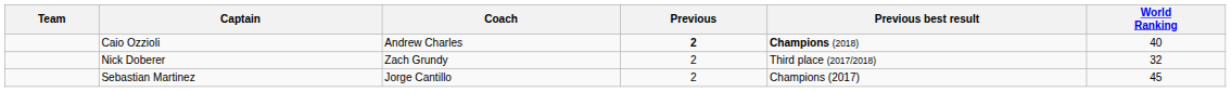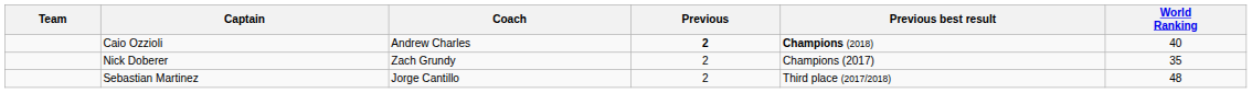Nick Doberer | Previous best result: Third place (2017/2018) -> Champions (2017)
Nick Doberer | World Ranking: 32 -> 35
Sebastian Martinez | Previous best result: Champions (2017) -> Third place (2017/2018)
Sebastian Martinez | World Ranking: 45 -> 48
